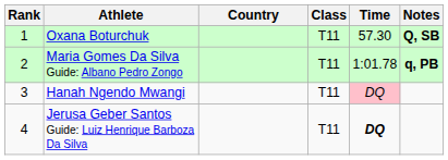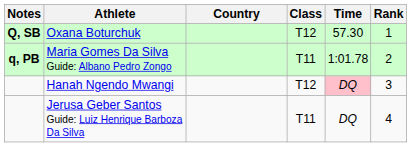columns swapped: Rank <-> Notes
Oxana Boturchuk | Class: T11 -> T12
Hanah Ngendo Mwangi | Class: T11 -> T12
Jerusa Geber Santos Guide: Luiz Henrique Barboza Da Silva | Time: bold -> normal
